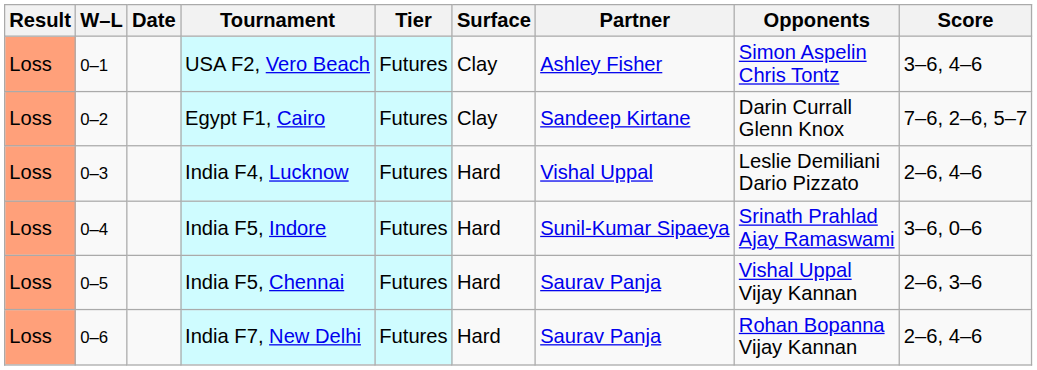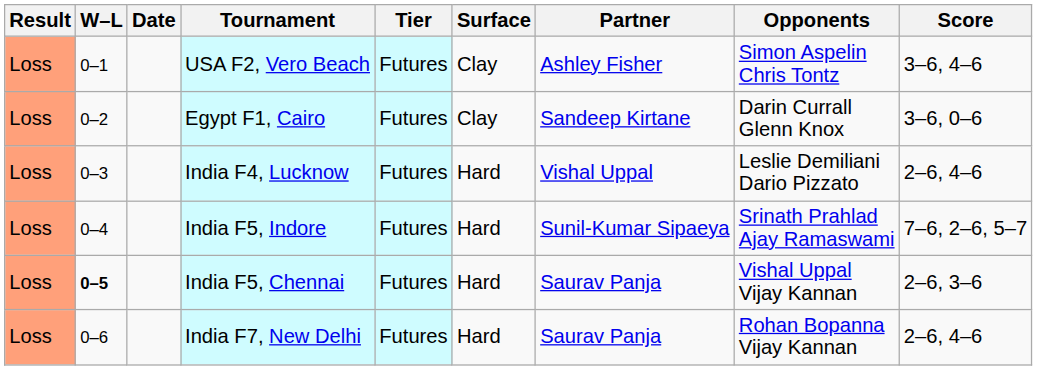Egypt F1, Cairo | Score: 7–6, 2–6, 5–7 -> 3–6, 0–6
India F5, Indore | Score: 3–6, 0–6 -> 7–6, 2–6, 5–7
India F5, Chennai | W–L: normal -> bold
